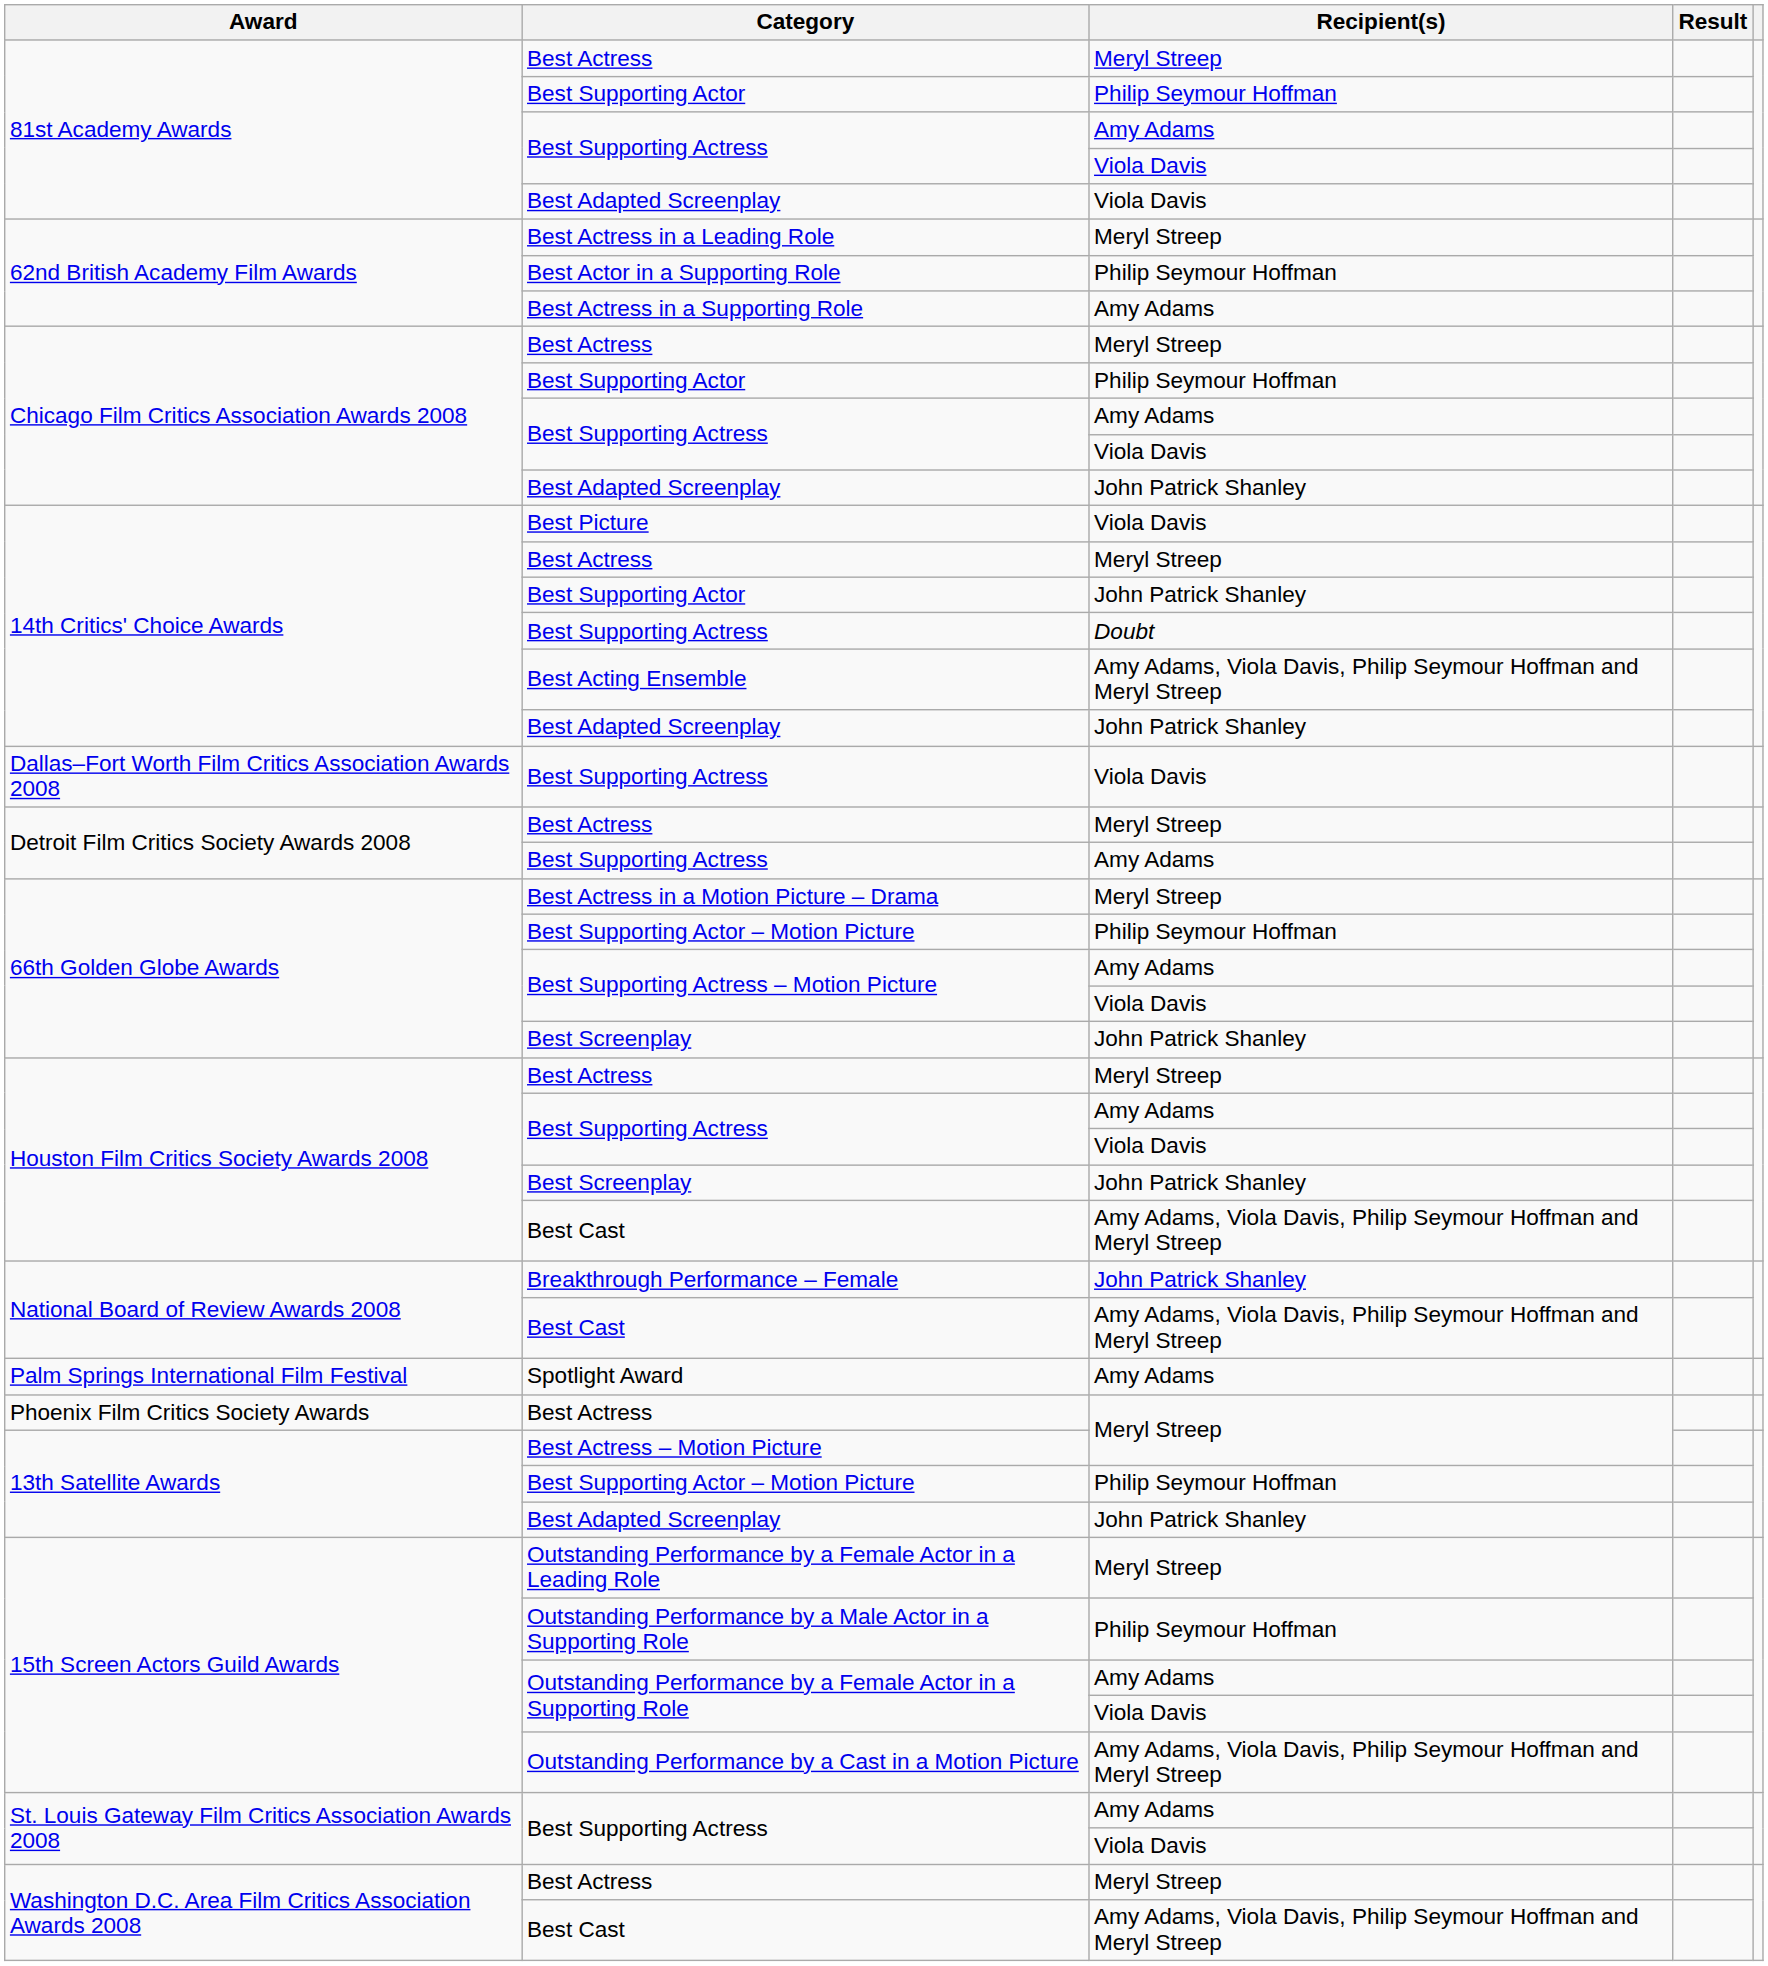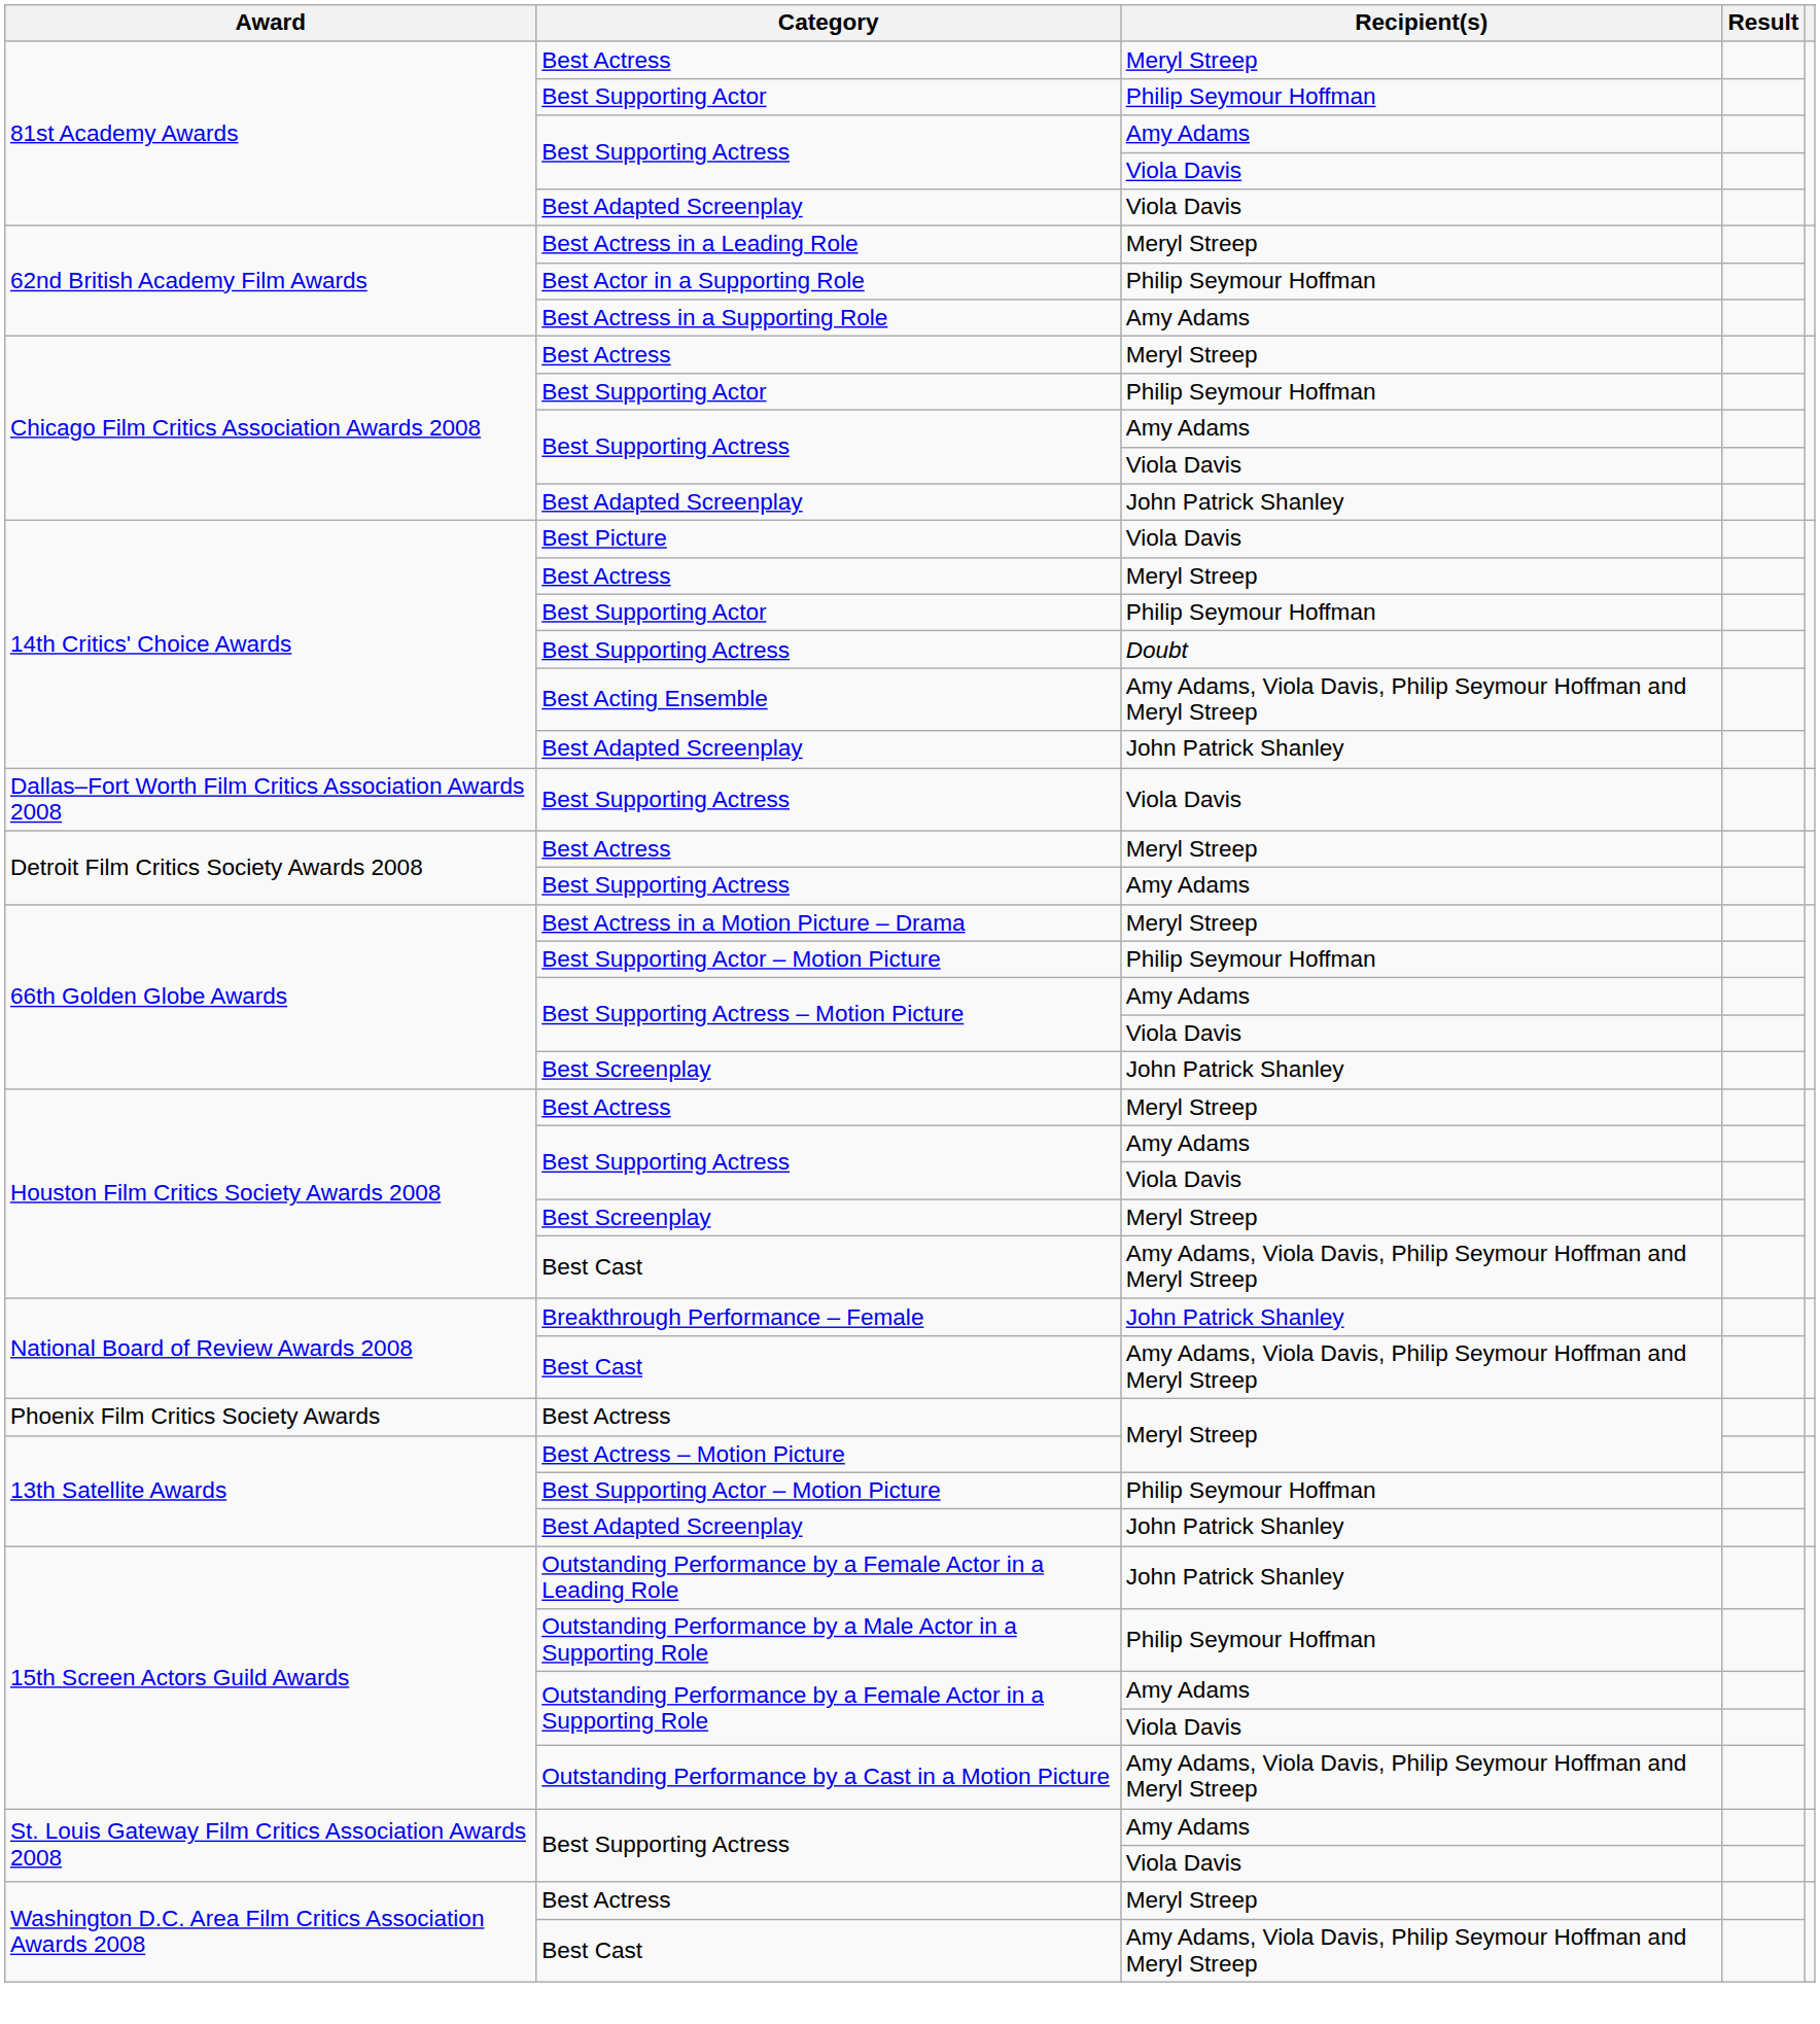14th Critics' Choice Awards / Best Supporting Actor | Recipient(s): John Patrick Shanley -> Philip Seymour Hoffman
Houston Film Critics Society Awards 2008 / Best Screenplay | Recipient(s): John Patrick Shanley -> Meryl Streep
- row: Palm Springs International Film Festival | Spotlight Award | Amy Adams
Outstanding Performance by a Female Actor in a Leading Role | Recipient(s): Meryl Streep -> John Patrick Shanley
